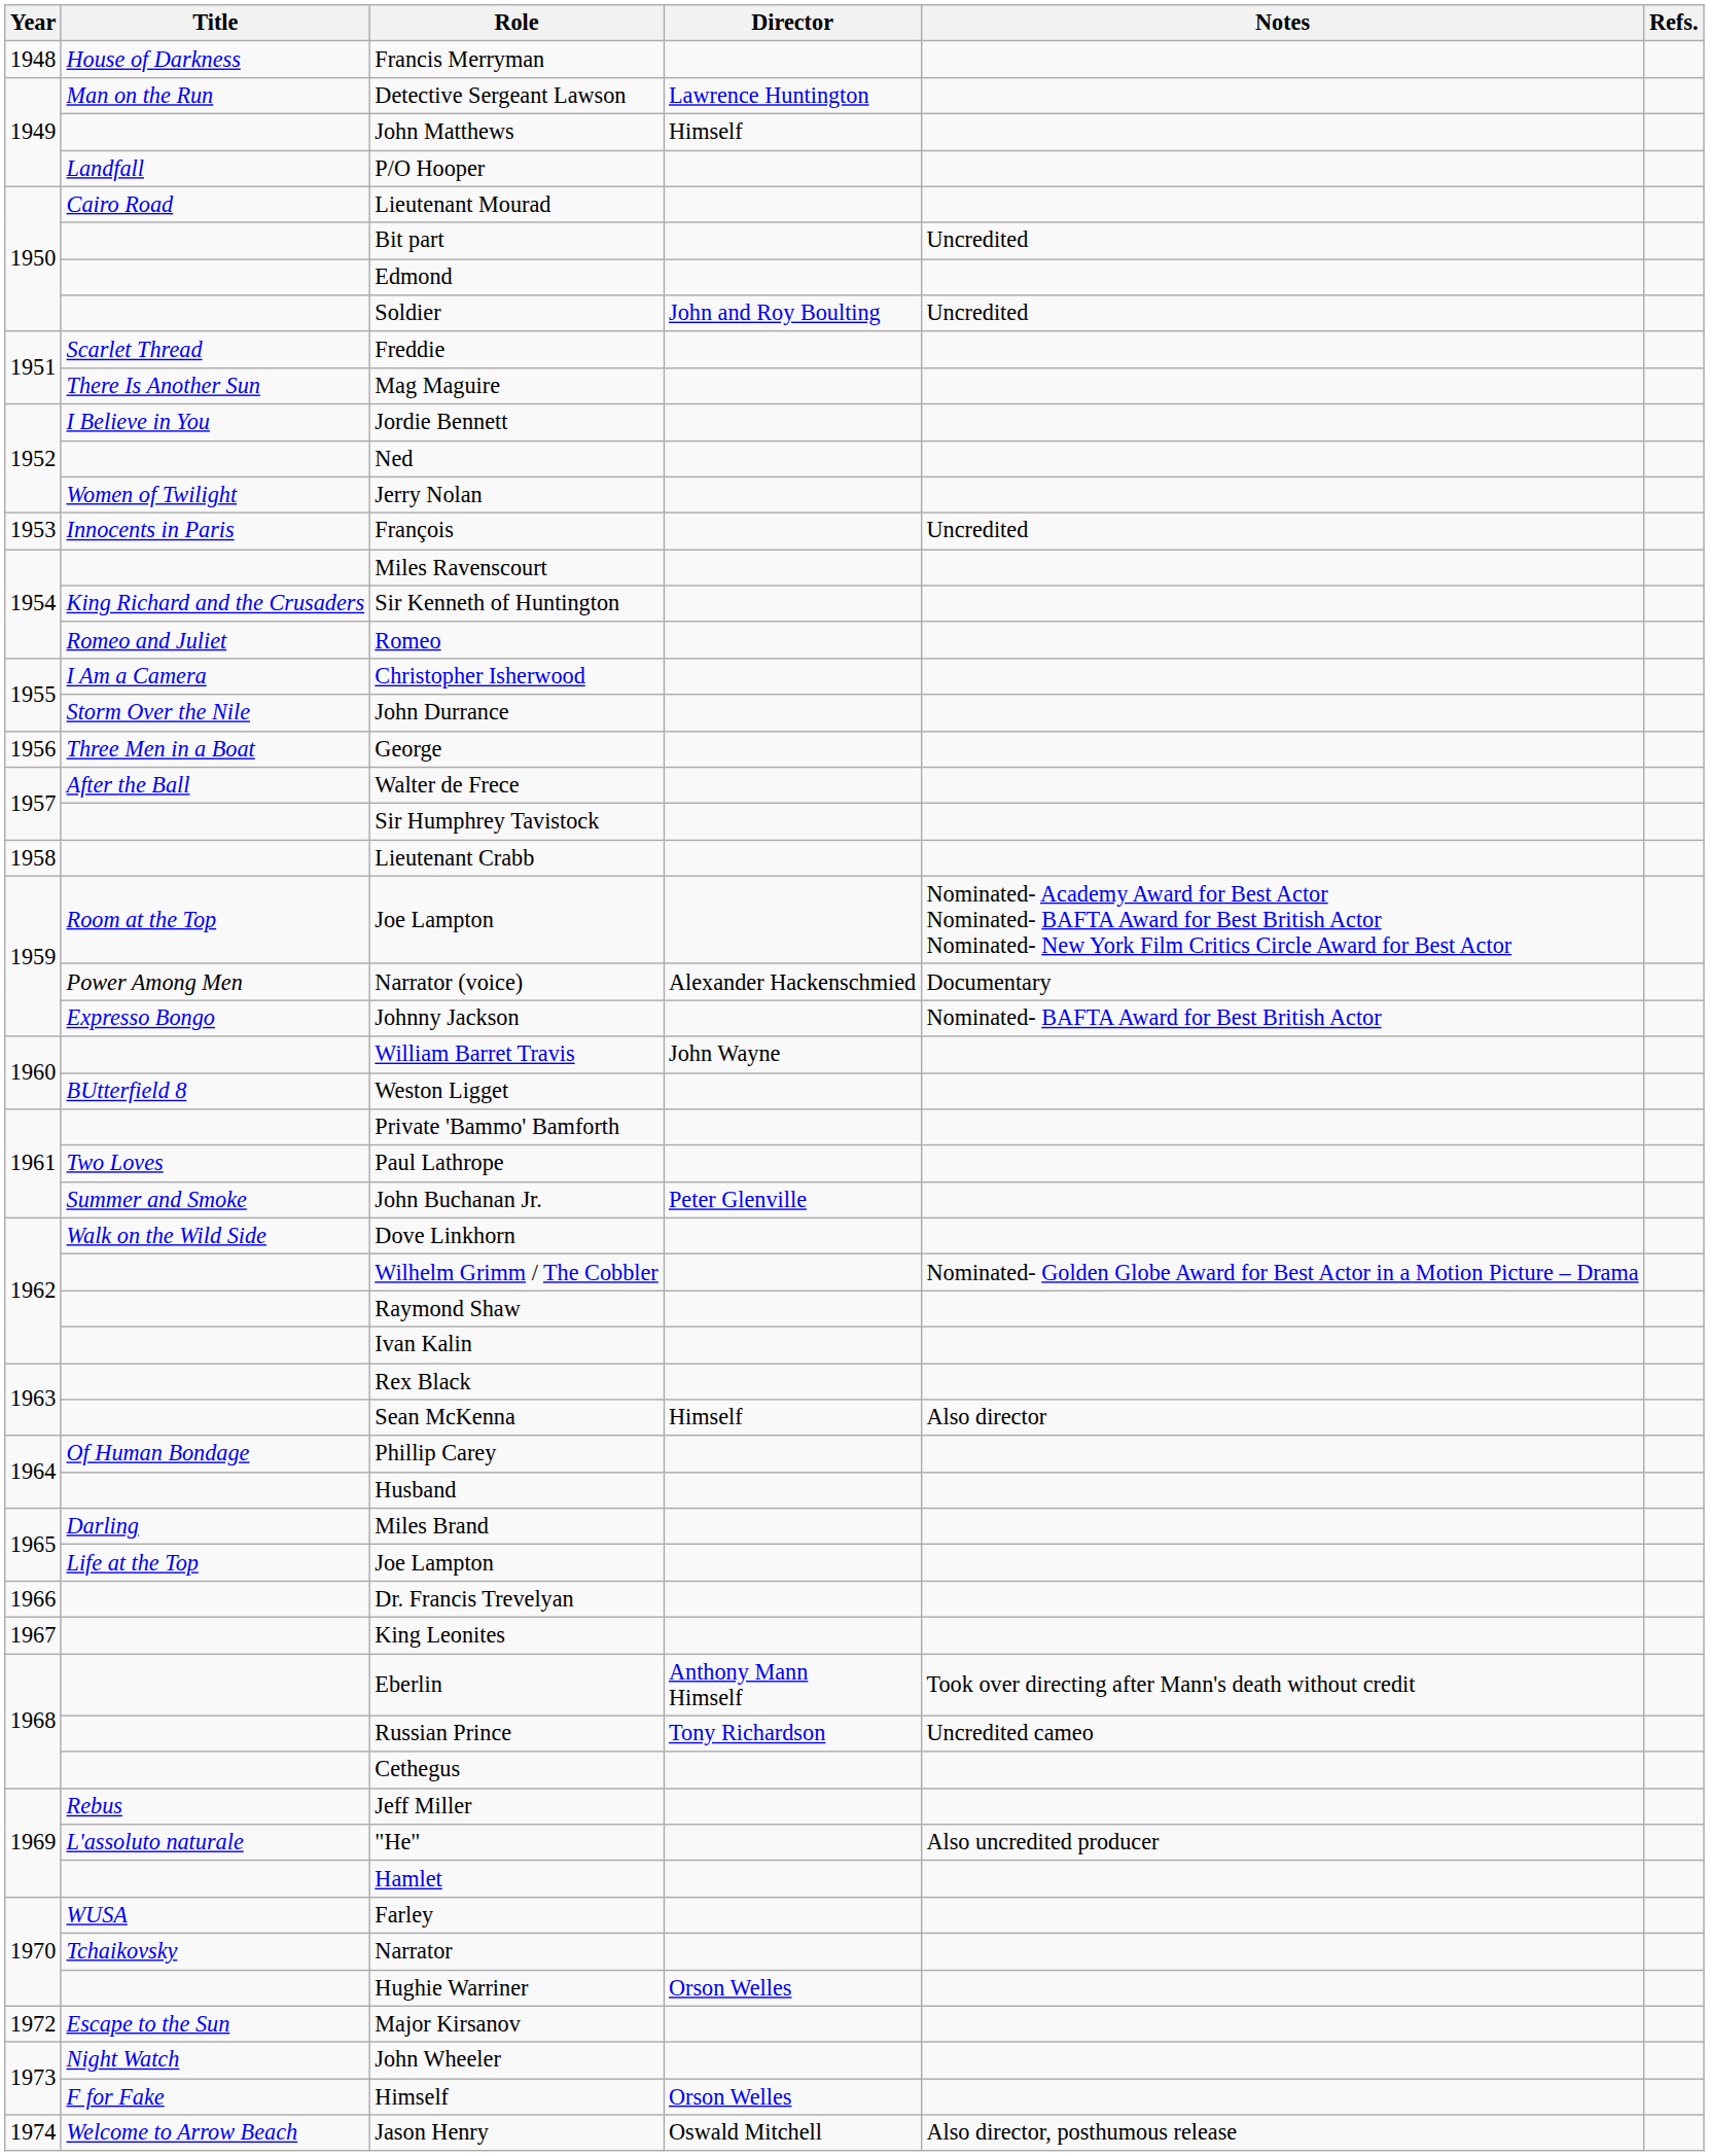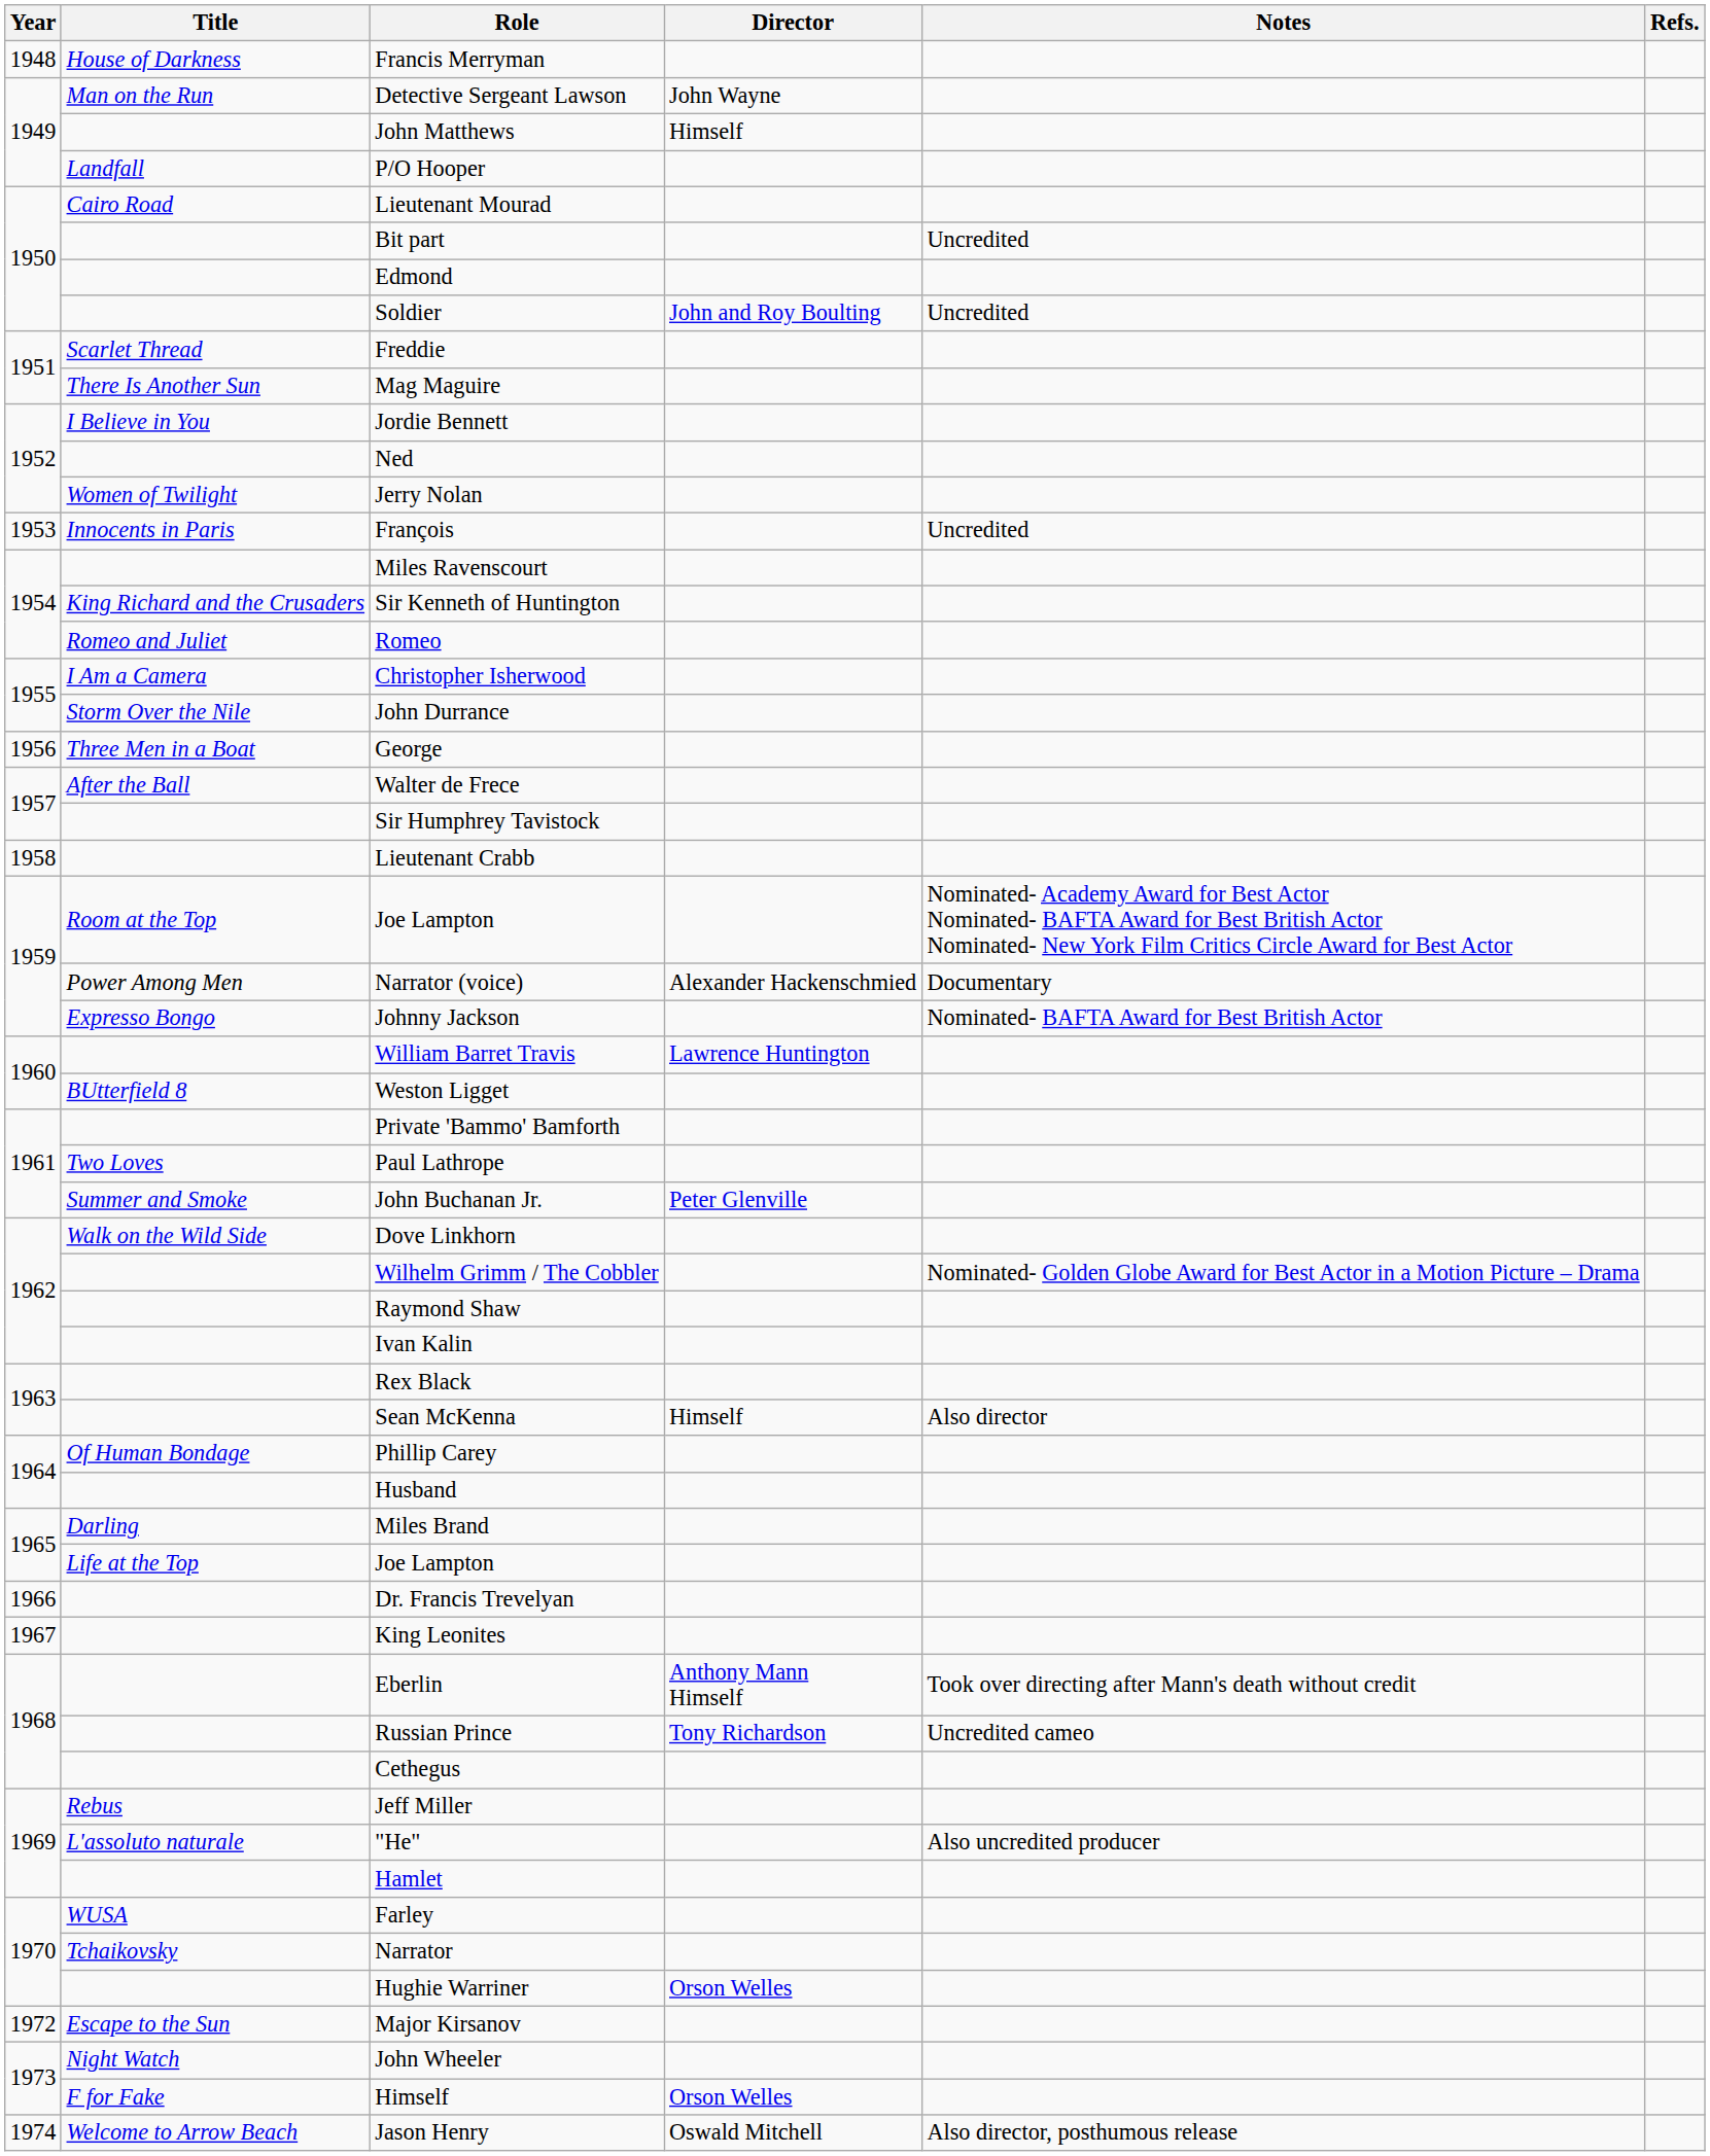Detective Sergeant Lawson | Director: Lawrence Huntington -> John Wayne
William Barret Travis | Director: John Wayne -> Lawrence Huntington
